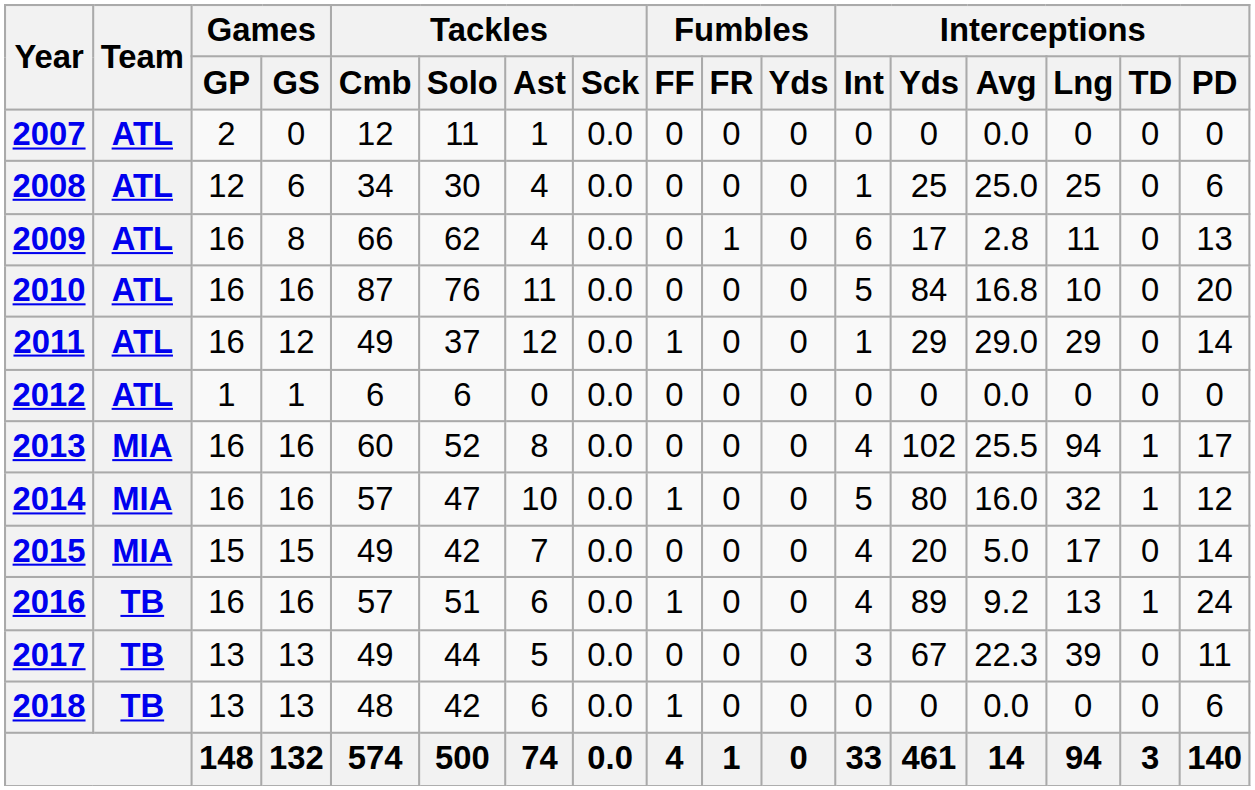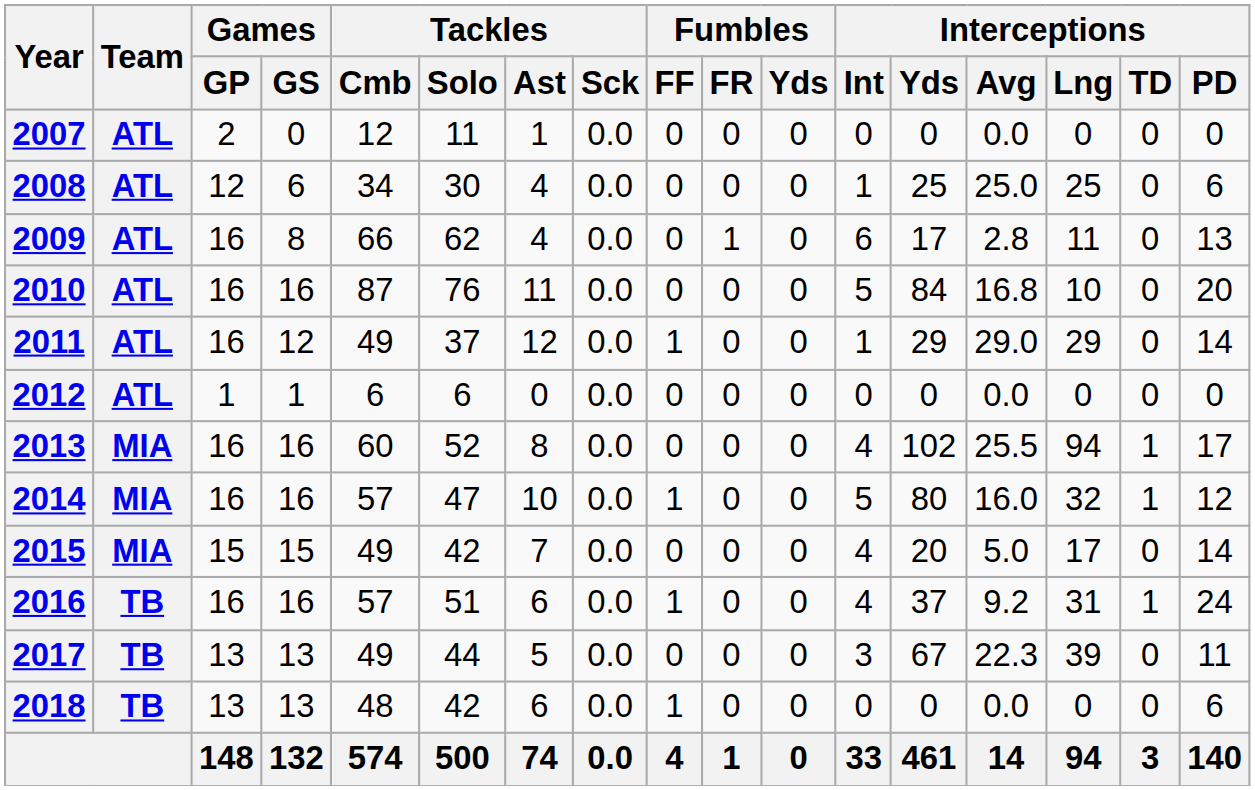2016 | Interceptions / Yds: 89 -> 37
2016 | Interceptions / Lng: 13 -> 31
